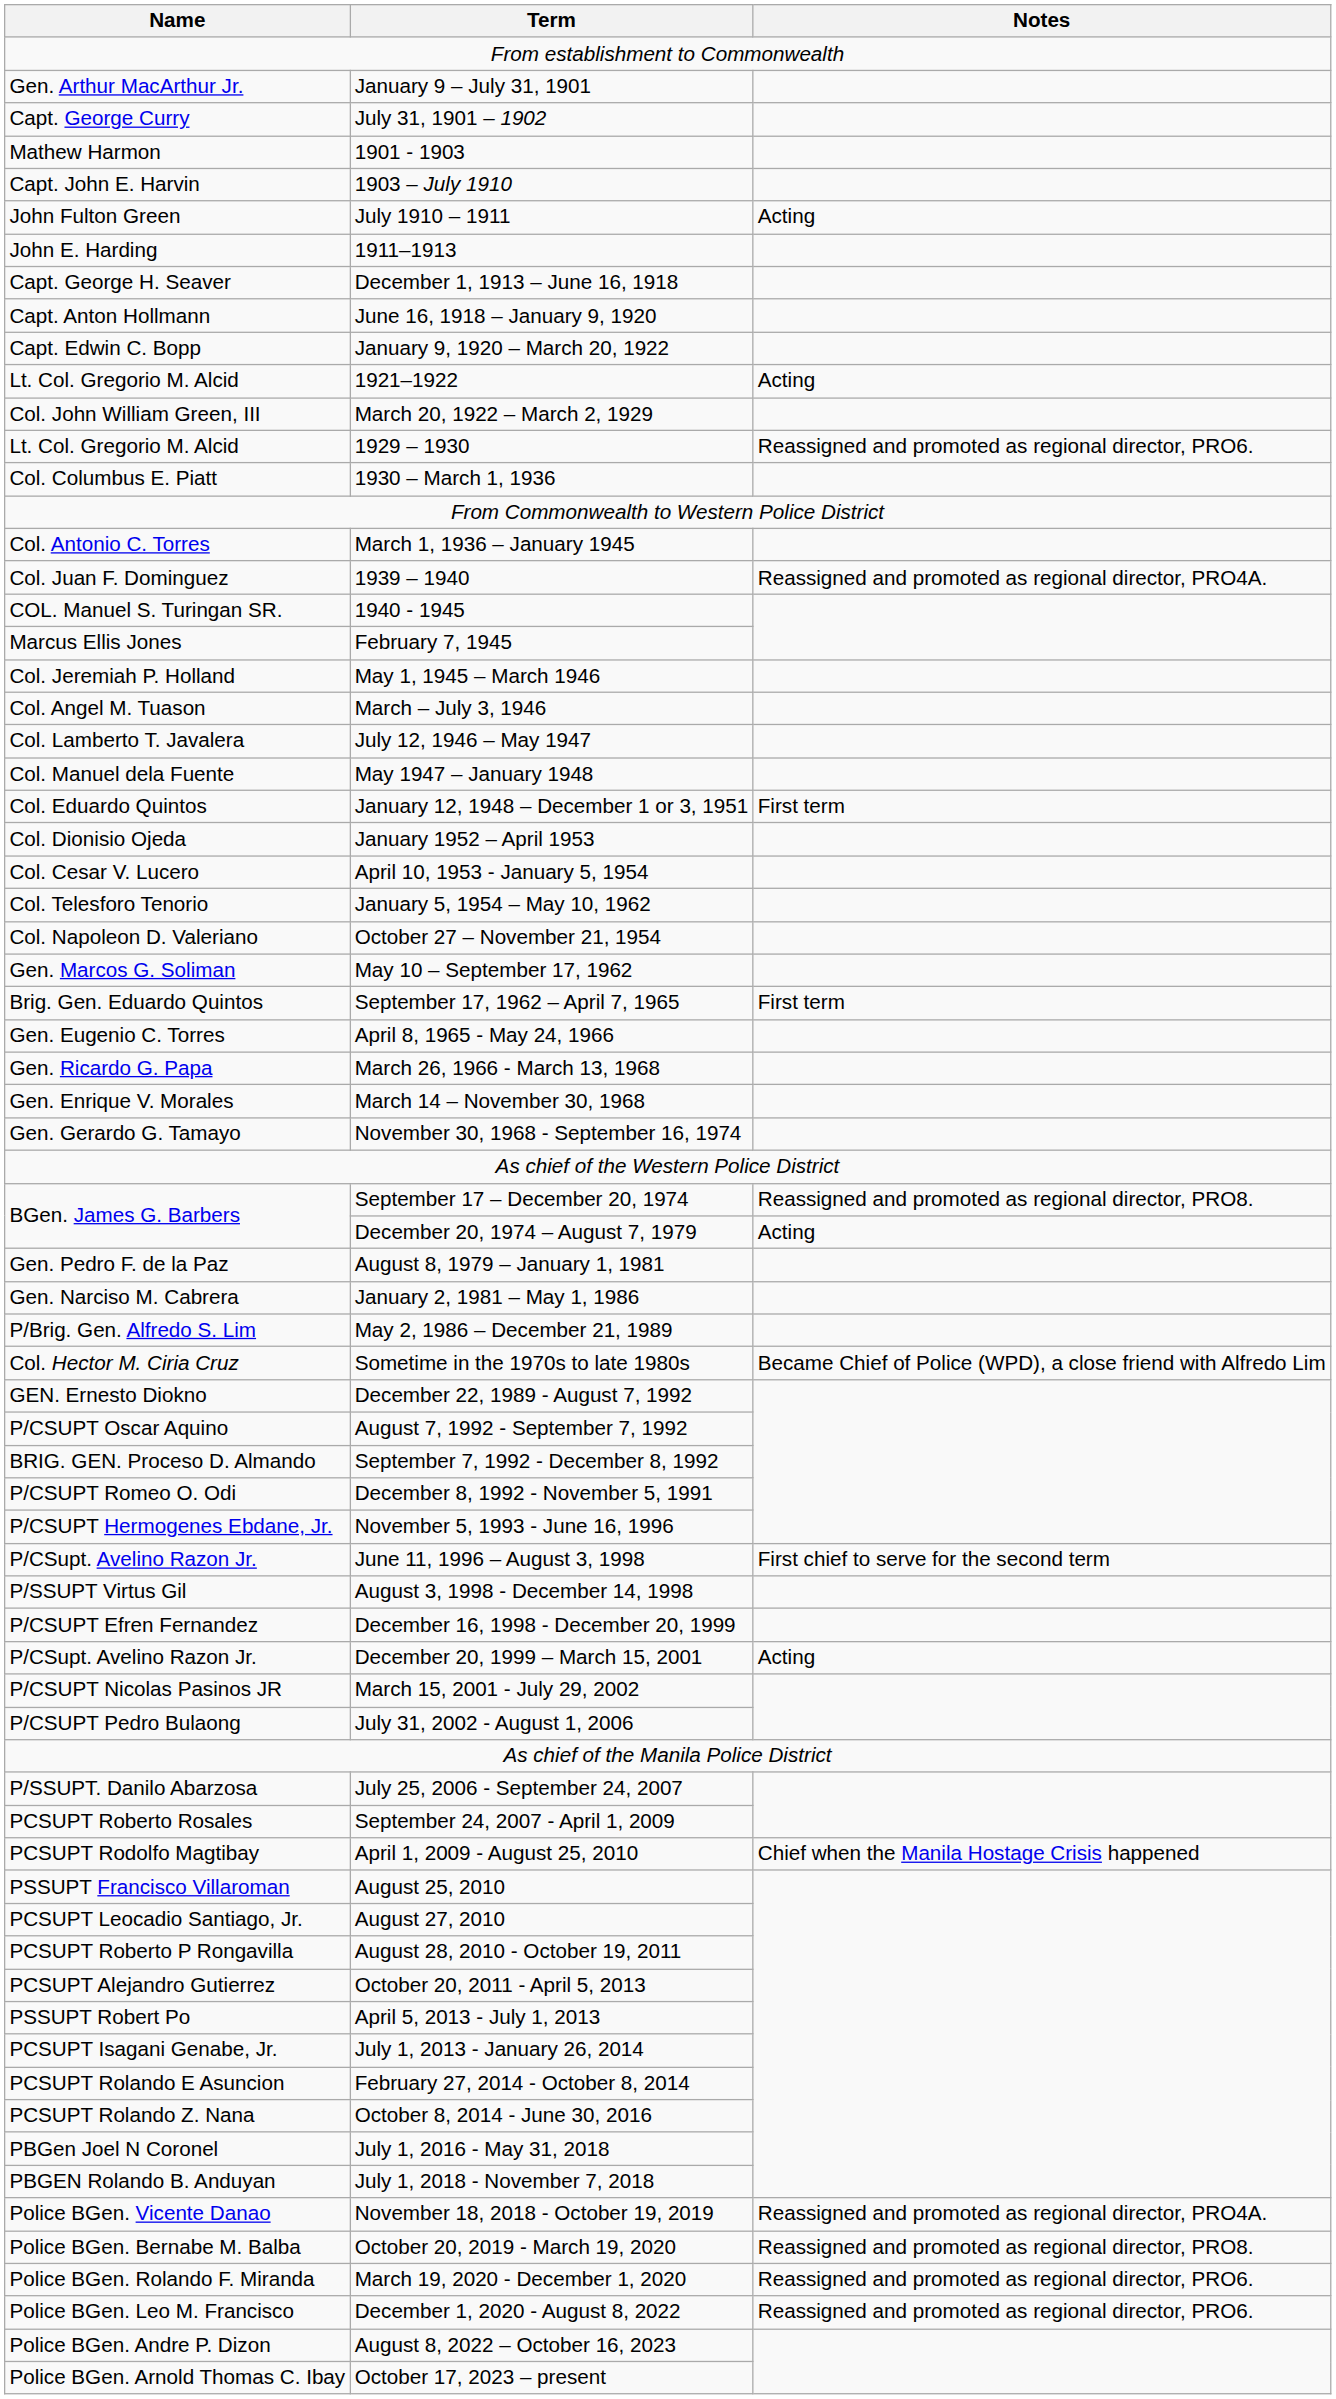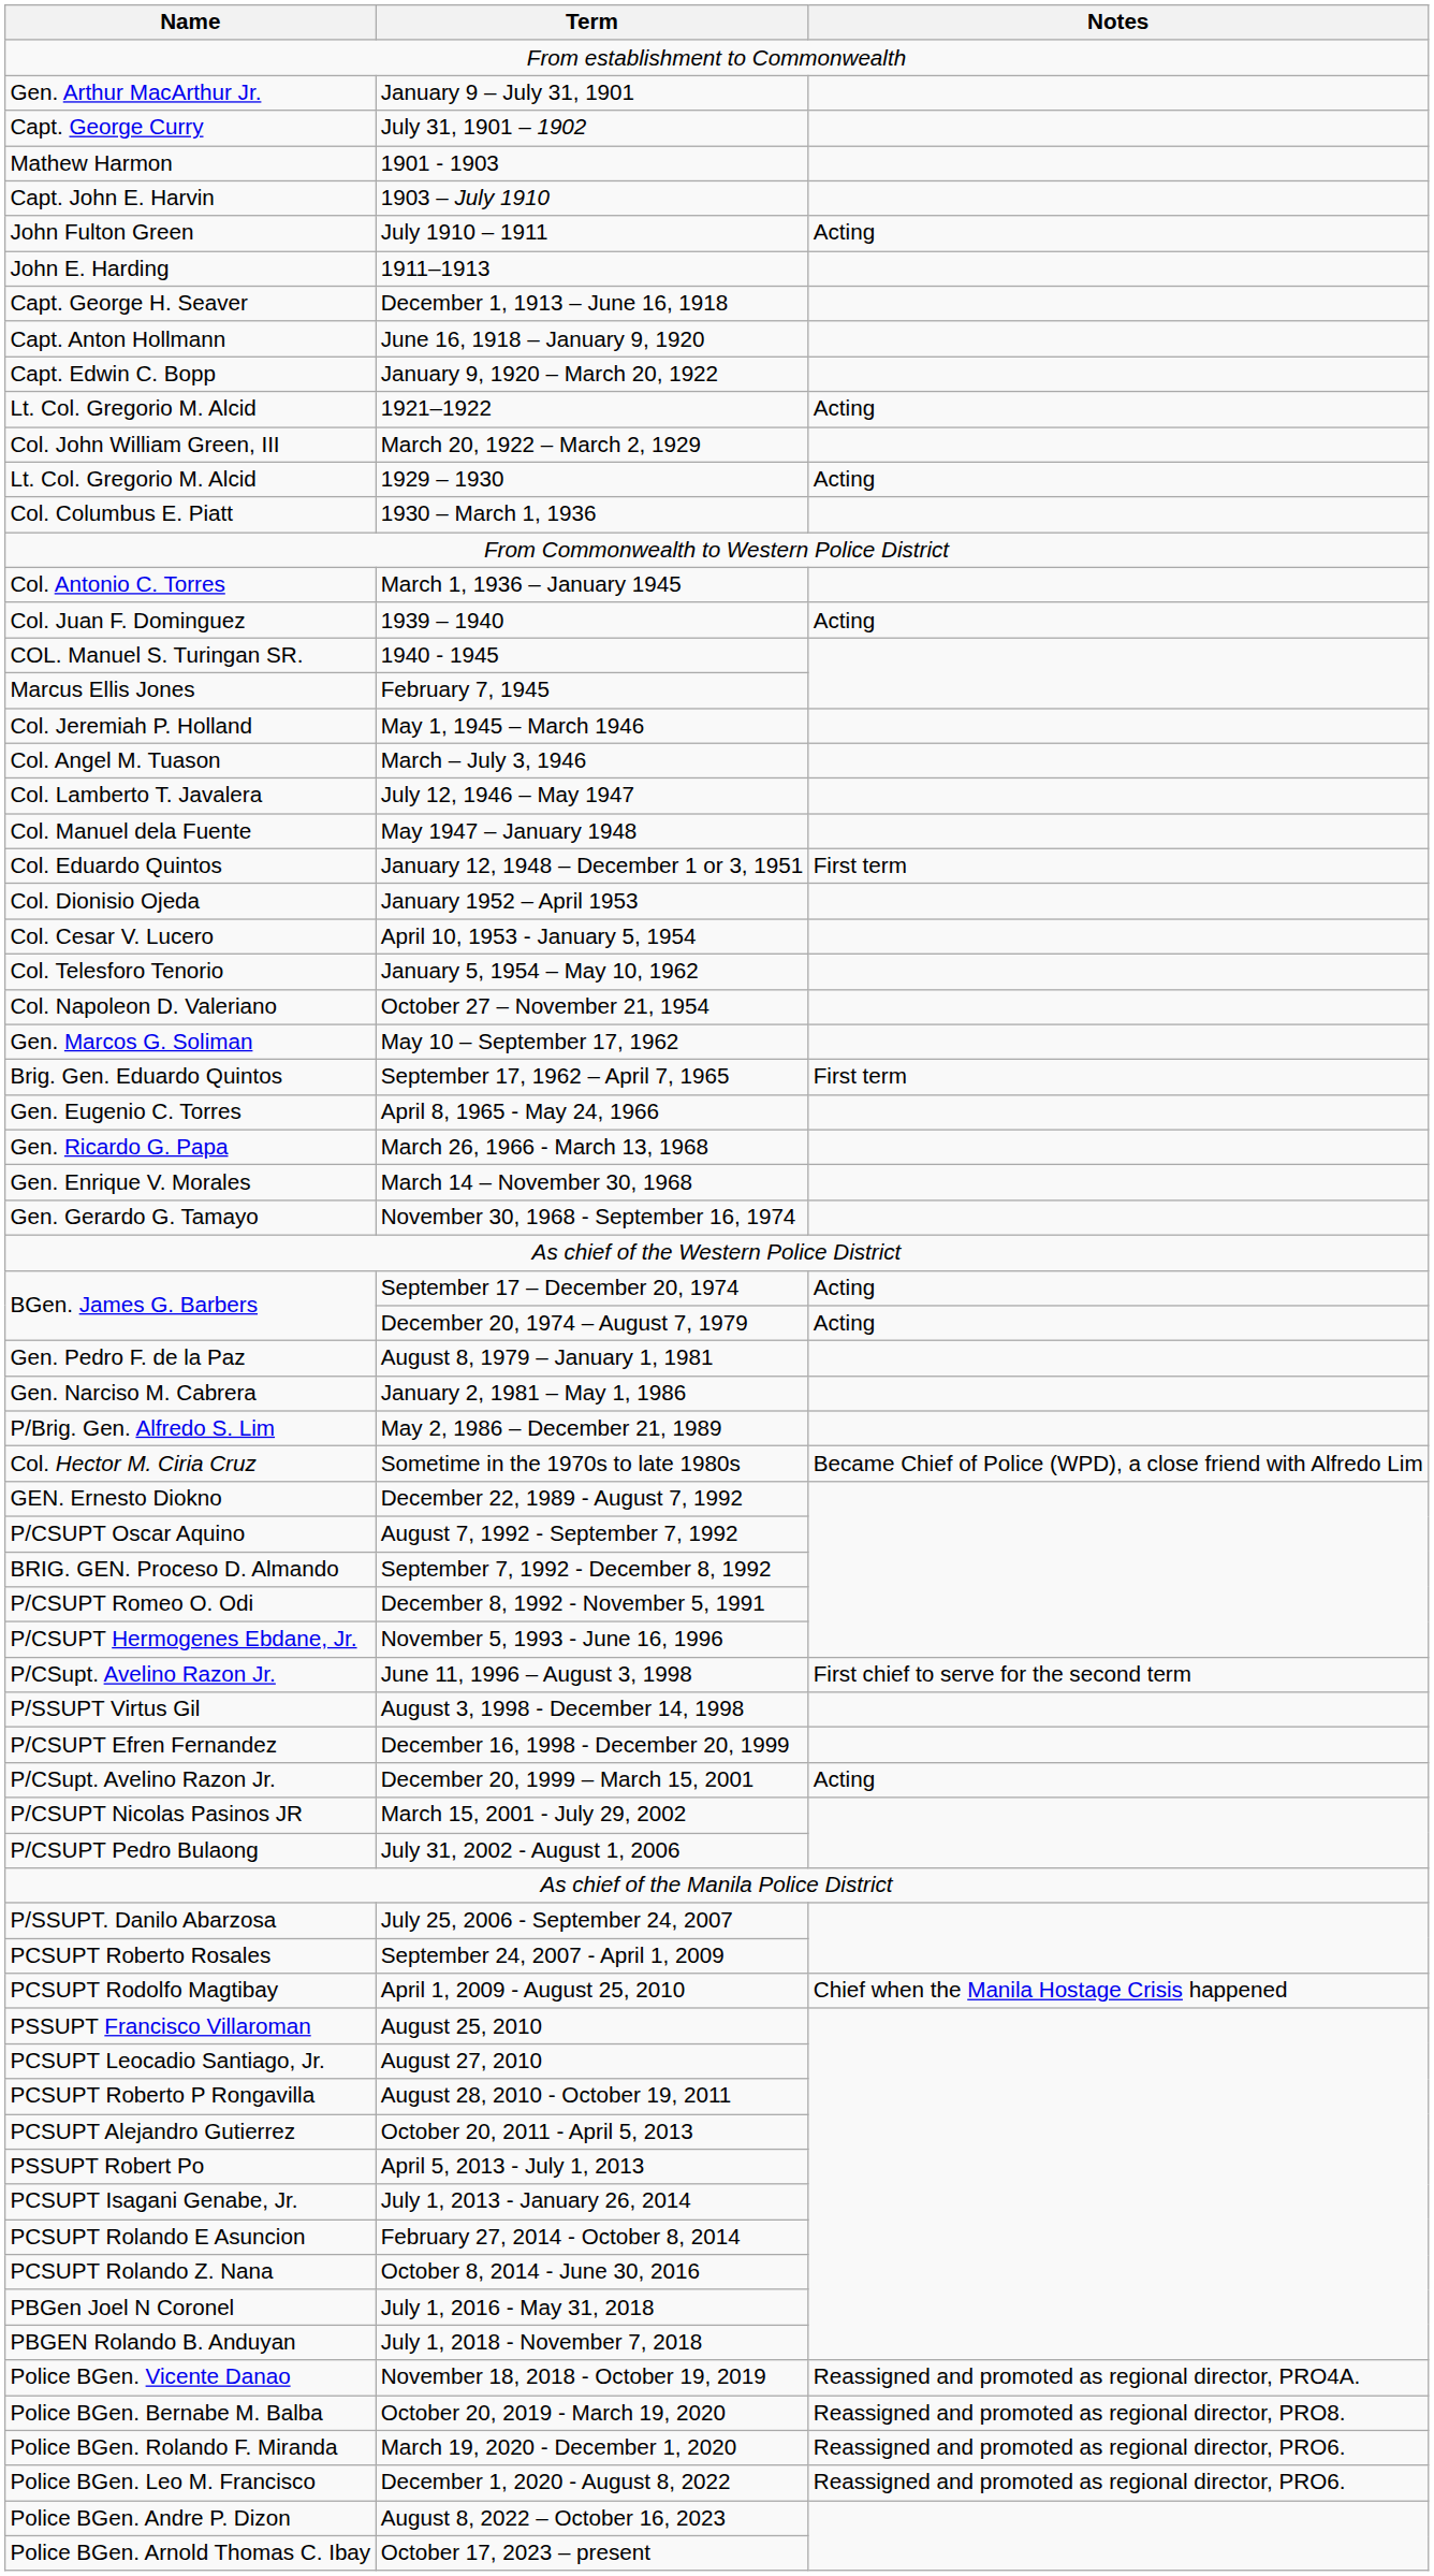1929 – 1930 | Notes: Reassigned and promoted as regional director, PRO6. -> Acting
1939 – 1940 | Notes: Reassigned and promoted as regional director, PRO4A. -> Acting
September 17 – December 20, 1974 | Notes: Reassigned and promoted as regional director, PRO8. -> Acting
